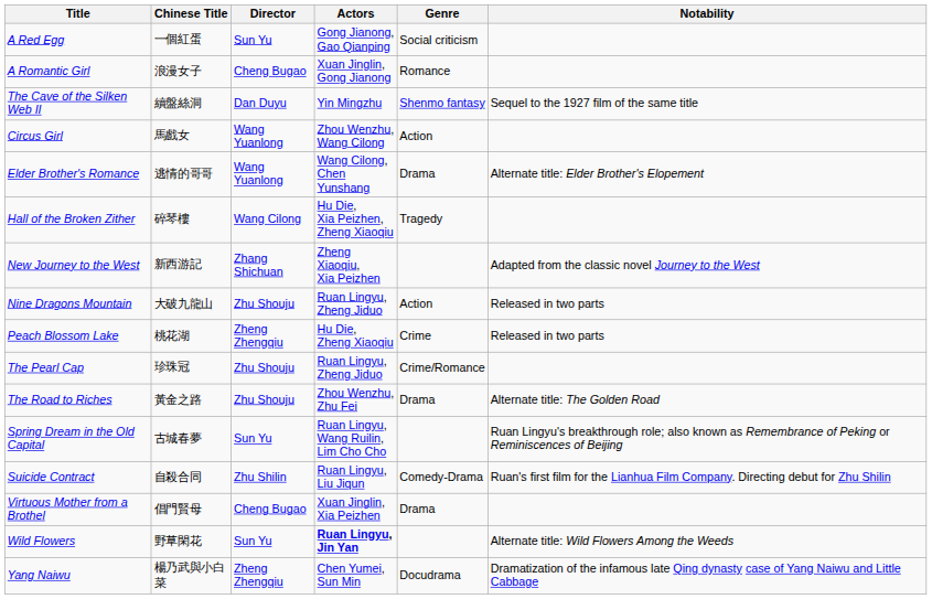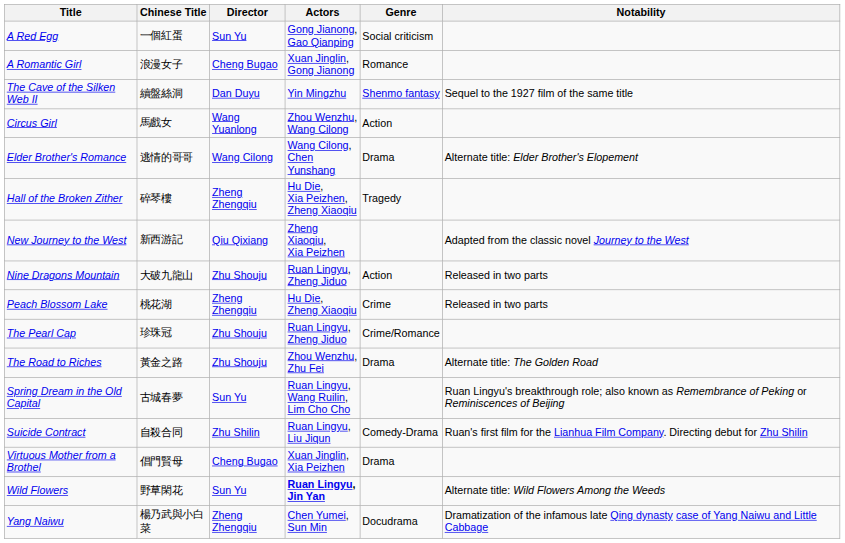Elder Brother's Romance | Director: Wang Yuanlong -> Wang Cilong
Hall of the Broken Zither | Director: Wang Cilong -> Zheng Zhengqiu
New Journey to the West | Director: Zhang Shichuan -> Qiu Qixiang
